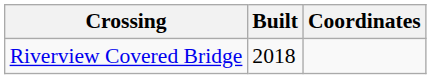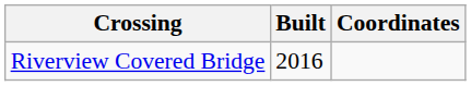Riverview Covered Bridge | Built: 2018 -> 2016
